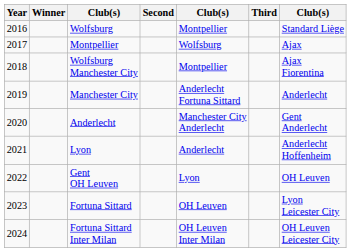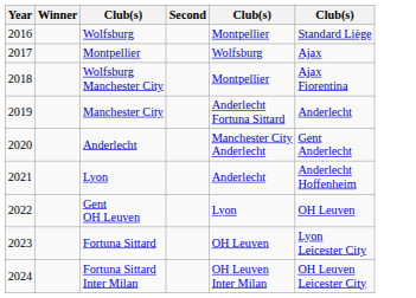- column: Third
